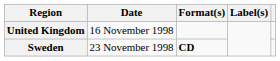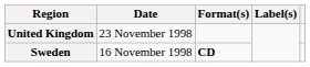United Kingdom | Date: 16 November 1998 -> 23 November 1998
Sweden | Date: 23 November 1998 -> 16 November 1998
